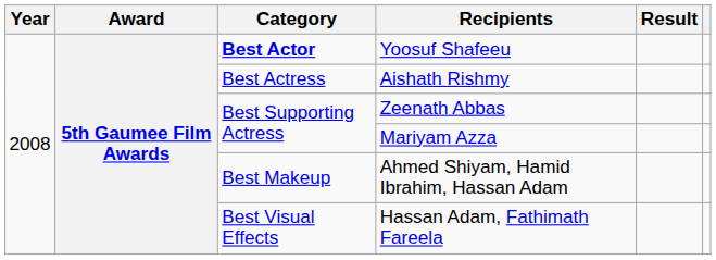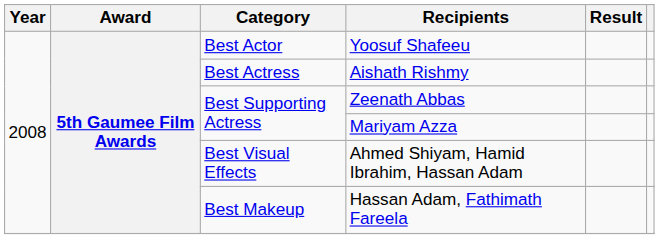Yoosuf Shafeeu | Category: bold -> normal
Ahmed Shiyam, Hamid Ibrahim, Hassan Adam | Category: Best Makeup -> Best Visual Effects
Hassan Adam, Fathimath Fareela | Category: Best Visual Effects -> Best Makeup
